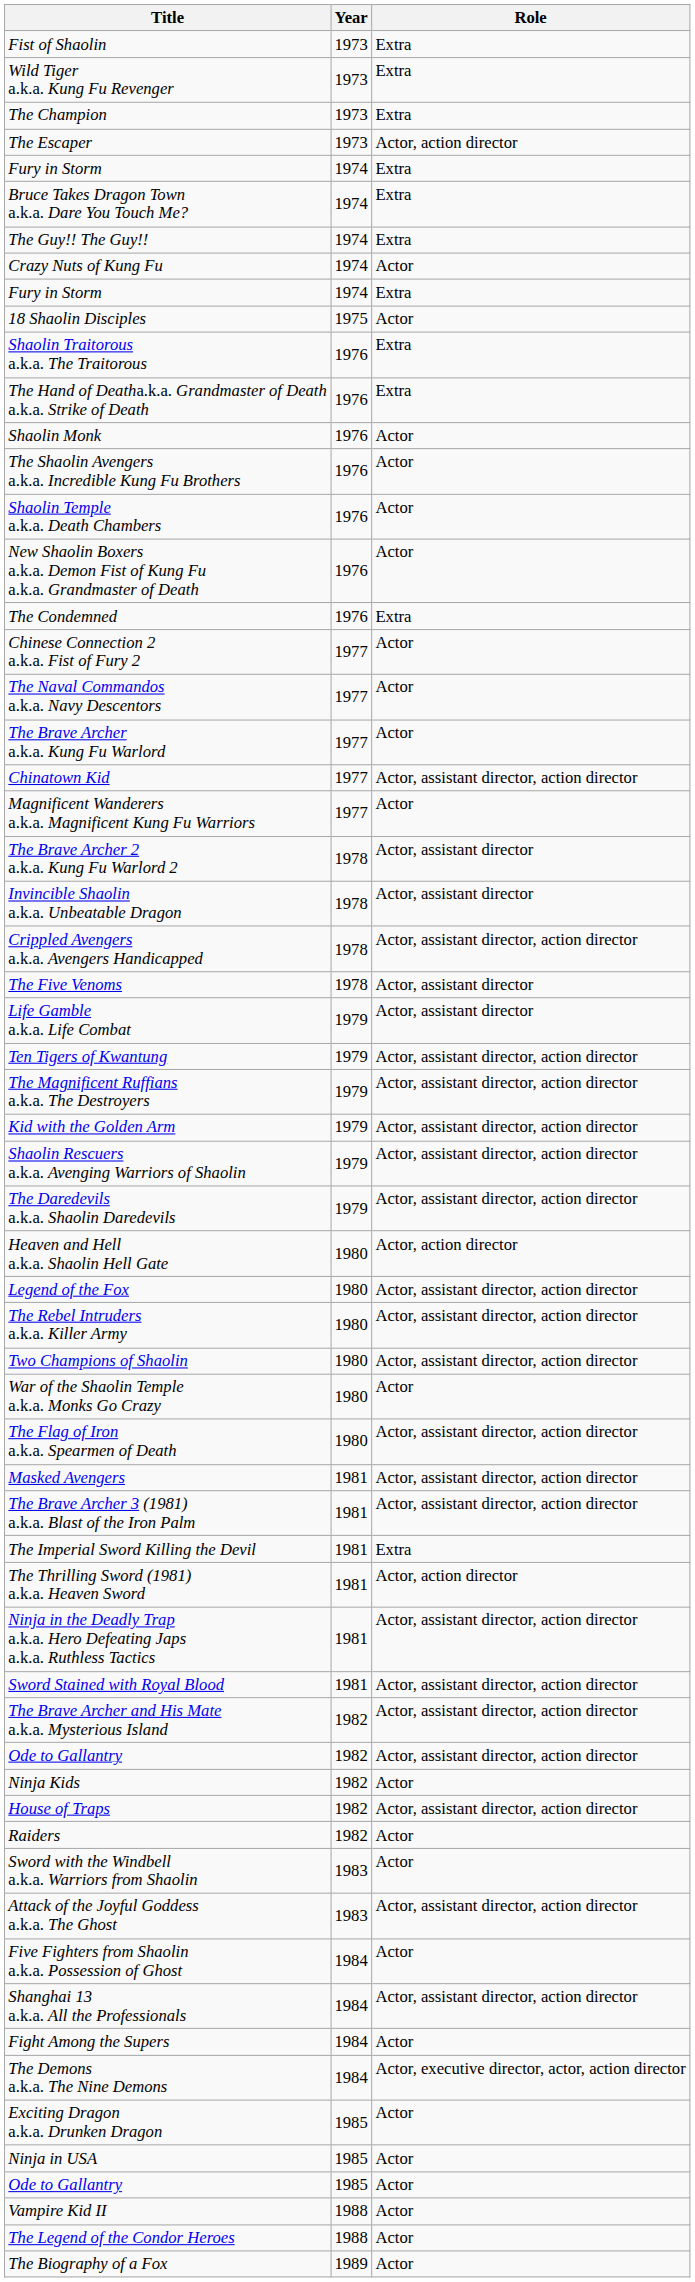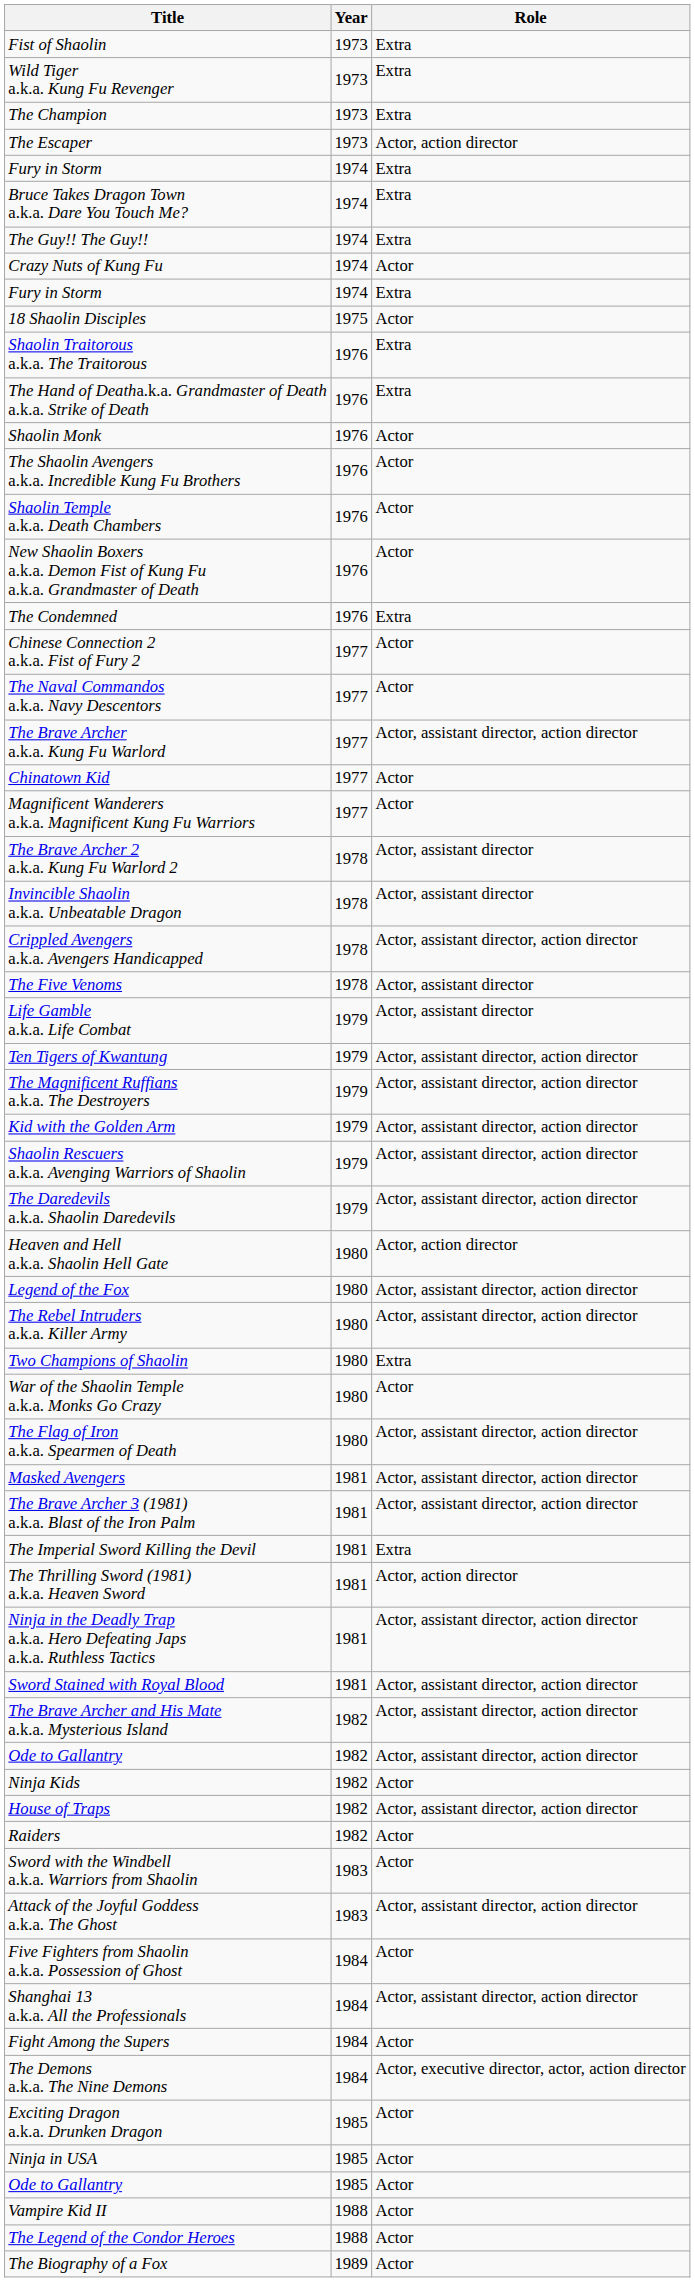The Brave Archer a.k.a. Kung Fu Warlord | Role: Actor -> Actor, assistant director, action director
Chinatown Kid | Role: Actor, assistant director, action director -> Actor
Two Champions of Shaolin | Role: Actor, assistant director, action director -> Extra
